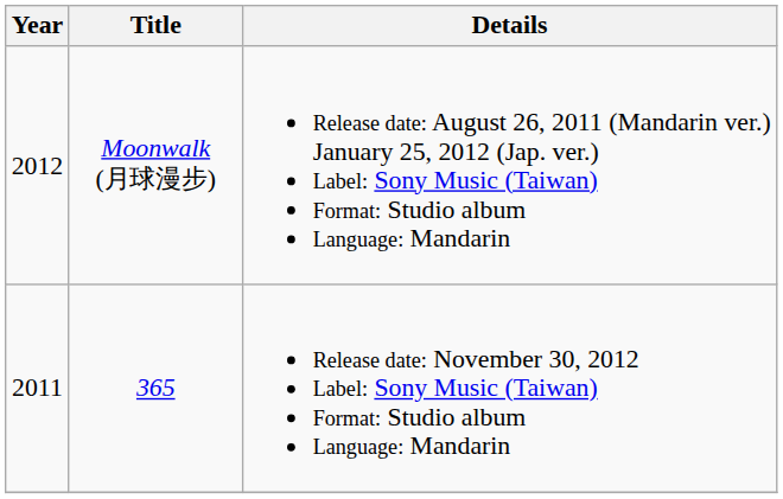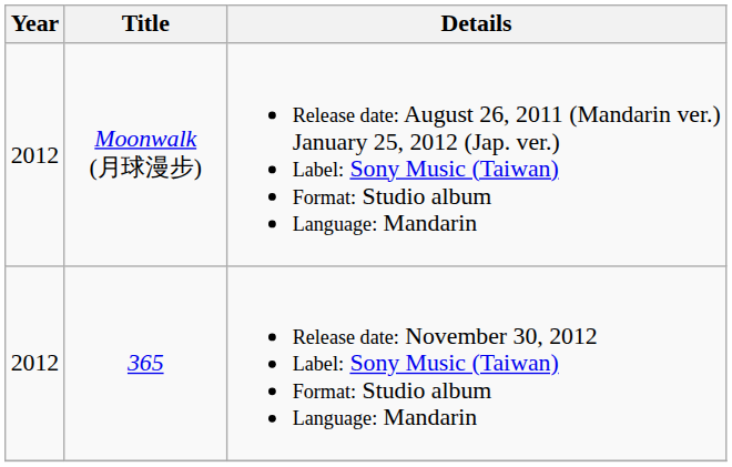365 | Year: 2011 -> 2012
